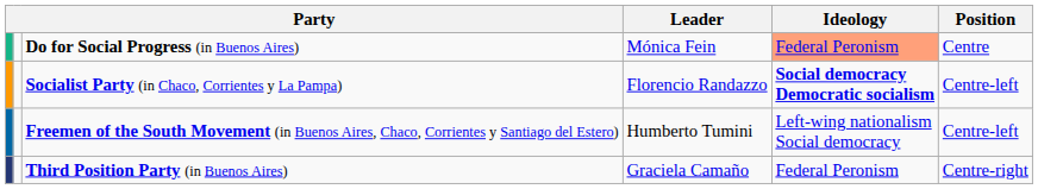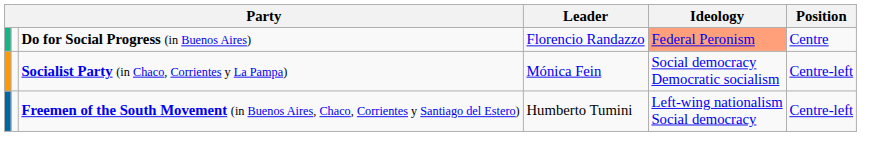Do for Social Progress (in Buenos Aires) | Leader: Mónica Fein -> Florencio Randazzo
Socialist Party (in Chaco, Corrientes y La Pampa) | Leader: Florencio Randazzo -> Mónica Fein
Socialist Party (in Chaco, Corrientes y La Pampa) | Ideology: bold -> normal
- row: Third Position Party (in Buenos Aires) | Graciela Camaño | Federal Peronism | Centre-right
